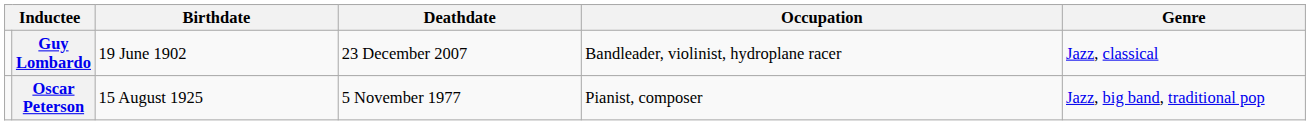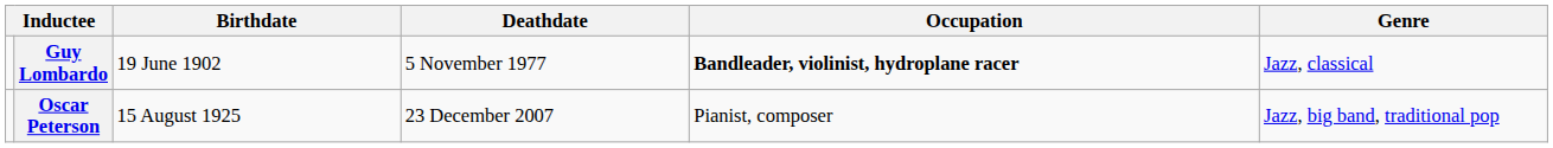Guy Lombardo | Deathdate: 23 December 2007 -> 5 November 1977
Guy Lombardo | Occupation: normal -> bold
Oscar Peterson | Deathdate: 5 November 1977 -> 23 December 2007
